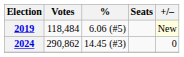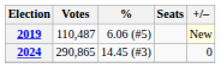2019 | Votes: 118,484 -> 110,487
2024 | Votes: 290,862 -> 290,865
